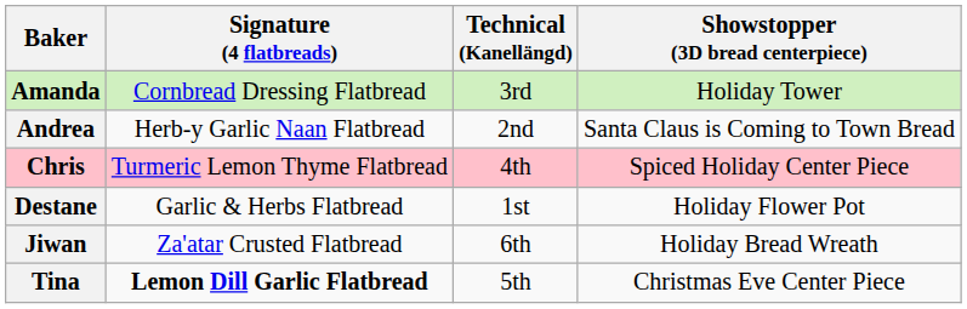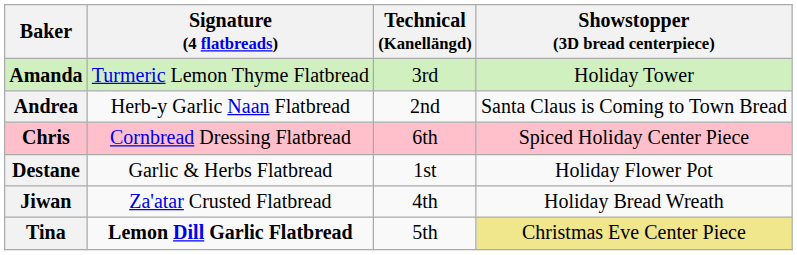Amanda | Signature (4 flatbreads): Cornbread Dressing Flatbread -> Turmeric Lemon Thyme Flatbread
Chris | Signature (4 flatbreads): Turmeric Lemon Thyme Flatbread -> Cornbread Dressing Flatbread
Chris | Technical (Kanellängd): 4th -> 6th
Jiwan | Technical (Kanellängd): 6th -> 4th
Tina | Showstopper (3D bread centerpiece): no background -> khaki background
